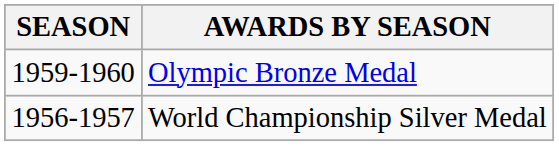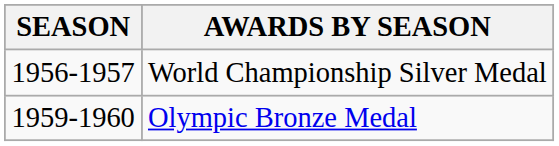rows swapped: World Championship Silver Medal <-> Olympic Bronze Medal
